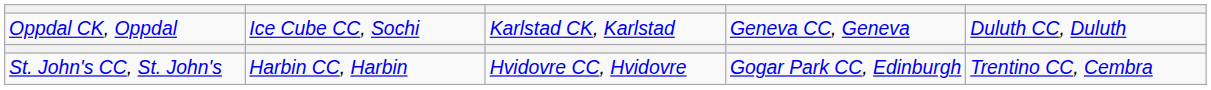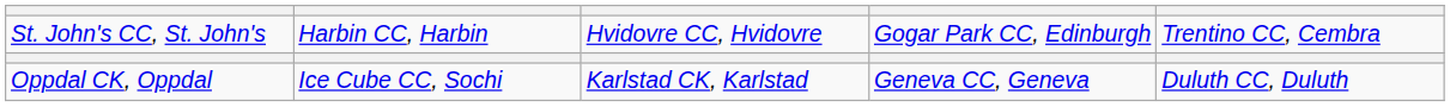rows swapped: St. John's CC, St. John's <-> Oppdal CK, Oppdal
